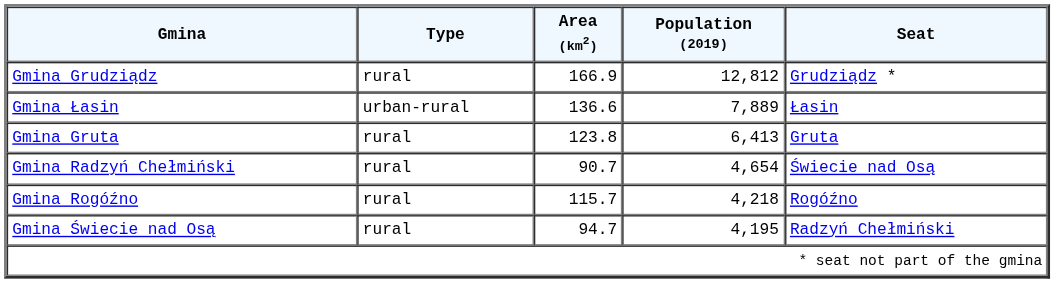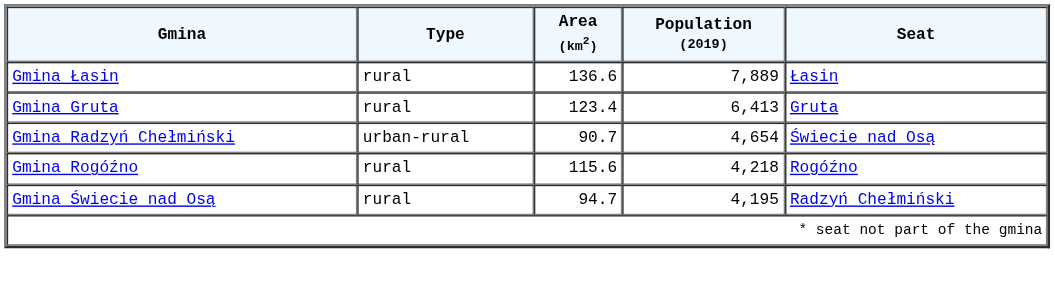- row: Gmina Grudziądz | rural | 166.9 | 12,812 | Grudziądz *
Gmina Łasin | Type: urban-rural -> rural
Gmina Gruta | Area (km2): 123.8 -> 123.4
Gmina Radzyń Chełmiński | Type: rural -> urban-rural
Gmina Rogóźno | Area (km2): 115.7 -> 115.6
